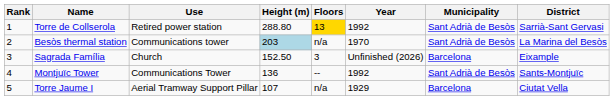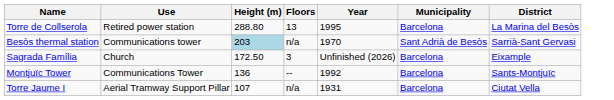- column: Rank | 1 | 2 | 3 | 4 | 5
Torre de Collserola | Floors: gold background -> no background
Torre de Collserola | Year: 1992 -> 1995
Torre de Collserola | Municipality: Sant Adrià de Besòs -> Barcelona
Torre de Collserola | District: Sarrià-Sant Gervasi -> La Marina del Besòs
Besòs thermal station | District: La Marina del Besòs -> Sarrià-Sant Gervasi
Sagrada Família | Height (m): 152.50 -> 172.50
Montjuïc Tower | Municipality: Sant Adrià de Besòs -> Barcelona
Torre Jaume I | Year: 1929 -> 1931
